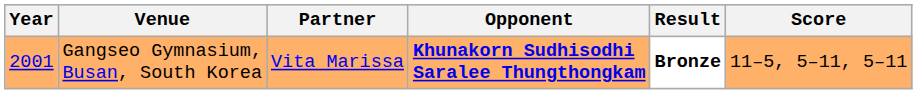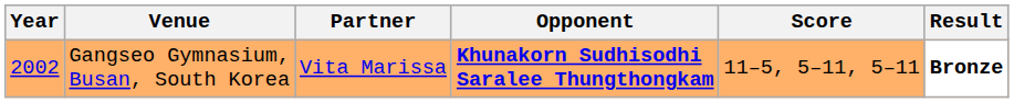columns swapped: Score <-> Result
Gangseo Gymnasium, Busan, South Korea | Year: 2001 -> 2002
